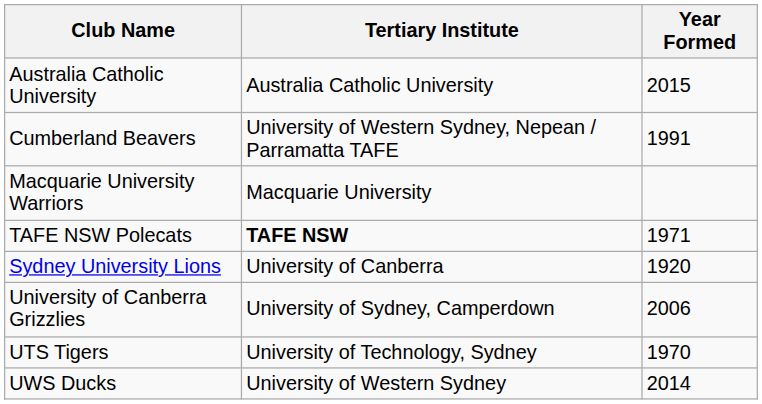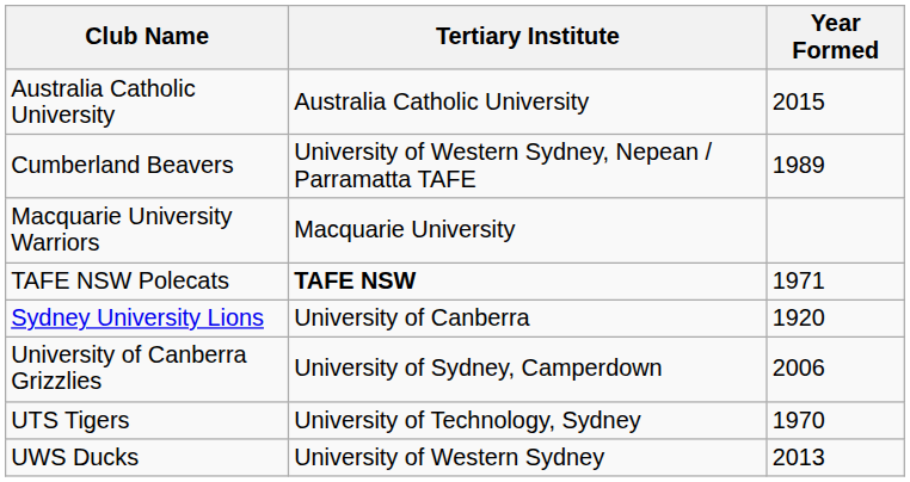Cumberland Beavers | Year Formed: 1991 -> 1989
UWS Ducks | Year Formed: 2014 -> 2013
